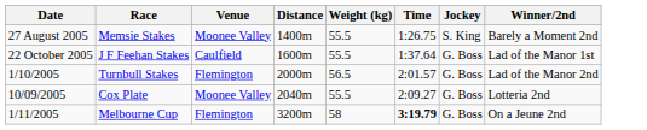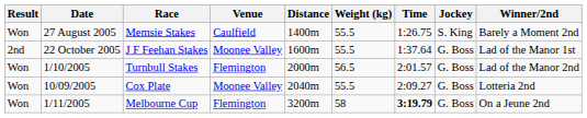+ column: Result | Won | 2nd | Won | Won | Won
Memsie Stakes | Venue: Moonee Valley -> Caulfield
J F Feehan Stakes | Venue: Caulfield -> Moonee Valley
